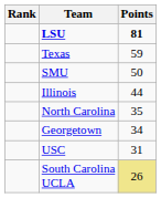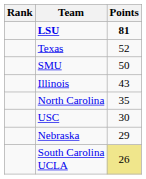Texas | Points: 59 -> 52
Illinois | Points: 44 -> 43
- row: Georgetown | 34
USC | Points: 31 -> 30
+ row: Nebraska | 29
